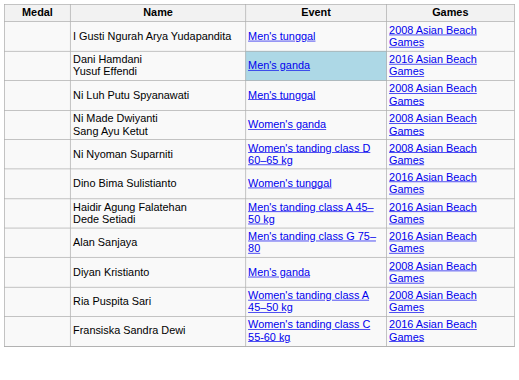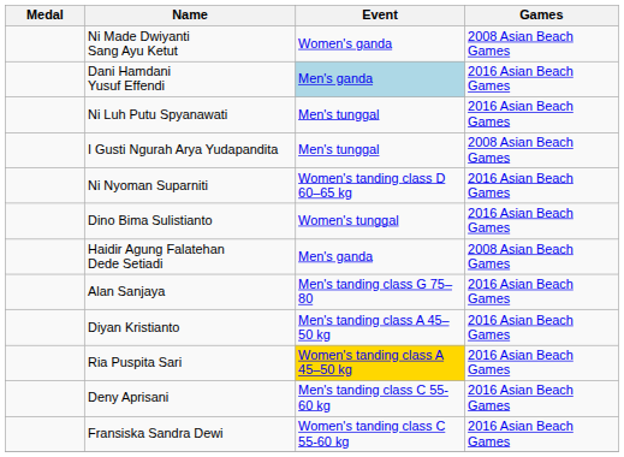rows swapped: I Gusti Ngurah Arya Yudapandita <-> Ni Made Dwiyanti Sang Ayu Ketut
Ni Luh Putu Spyanawati | Games: 2008 Asian Beach Games -> 2016 Asian Beach Games
Ni Nyoman Suparniti | Games: 2008 Asian Beach Games -> 2016 Asian Beach Games
Haidir Agung Falatehan Dede Setiadi | Event: Men's tanding class A 45–50 kg -> Men's ganda
Haidir Agung Falatehan Dede Setiadi | Games: 2016 Asian Beach Games -> 2008 Asian Beach Games
Diyan Kristianto | Event: Men's ganda -> Men's tanding class A 45–50 kg
Diyan Kristianto | Games: 2008 Asian Beach Games -> 2016 Asian Beach Games
Ria Puspita Sari | Event: no background -> gold background
Ria Puspita Sari | Games: 2008 Asian Beach Games -> 2016 Asian Beach Games
+ row: Deny Aprisani | Men's tanding class C 55-60 kg | 2016 Asian Beach Games
